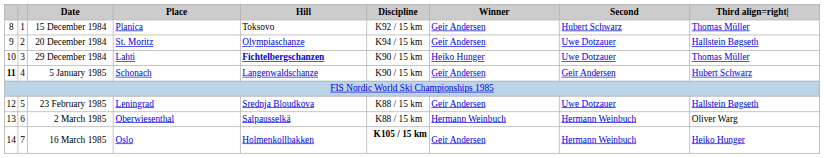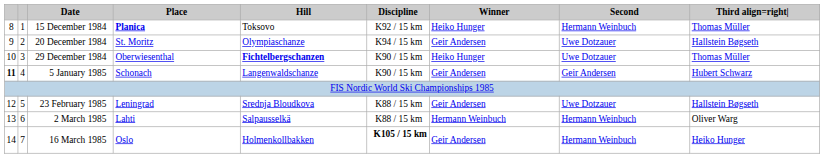15 December 1984 | Place: normal -> bold
15 December 1984 | Winner: Geir Andersen -> Heiko Hunger
15 December 1984 | Second: Hubert Schwarz -> Hermann Weinbuch
29 December 1984 | Place: Lahti -> Oberwiesenthal
2 March 1985 | Place: Oberwiesenthal -> Lahti
